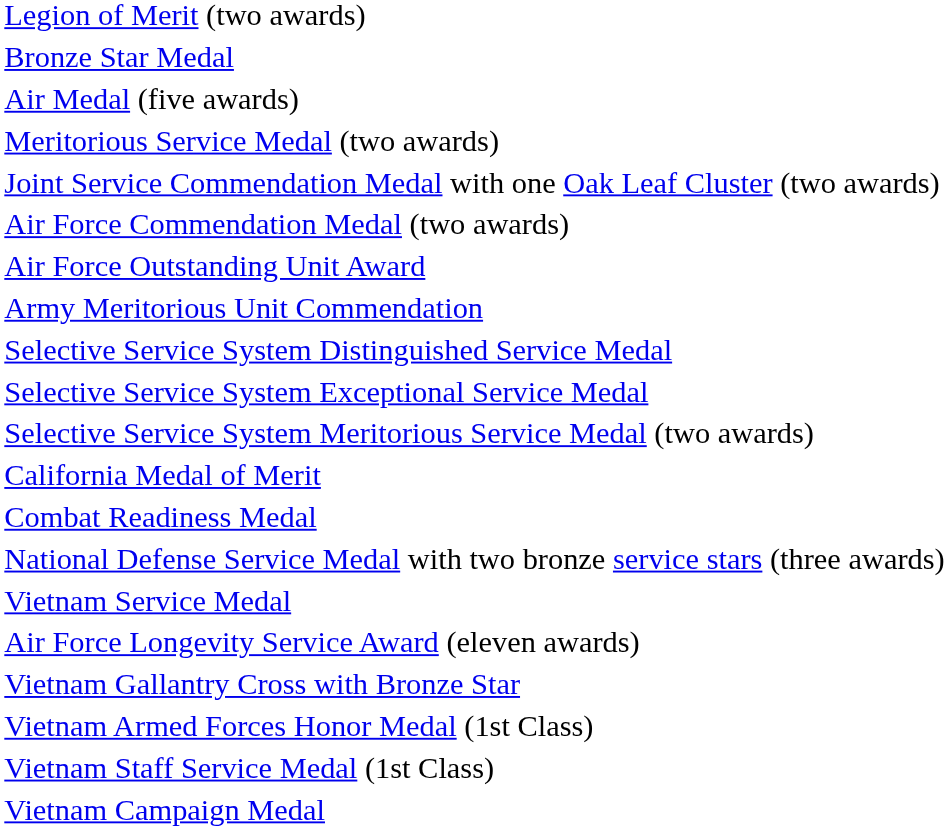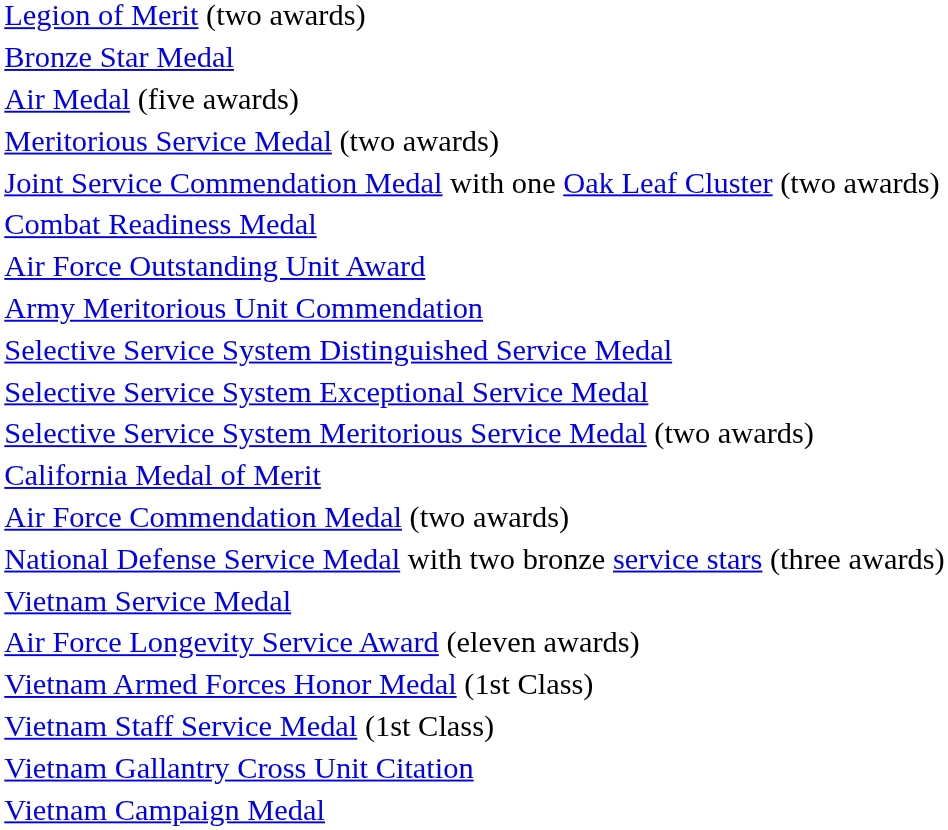rows swapped: Air Force Commendation Medal (two awards) <-> Combat Readiness Medal
- row: Vietnam Gallantry Cross with Bronze Star
+ row: Vietnam Gallantry Cross Unit Citation
